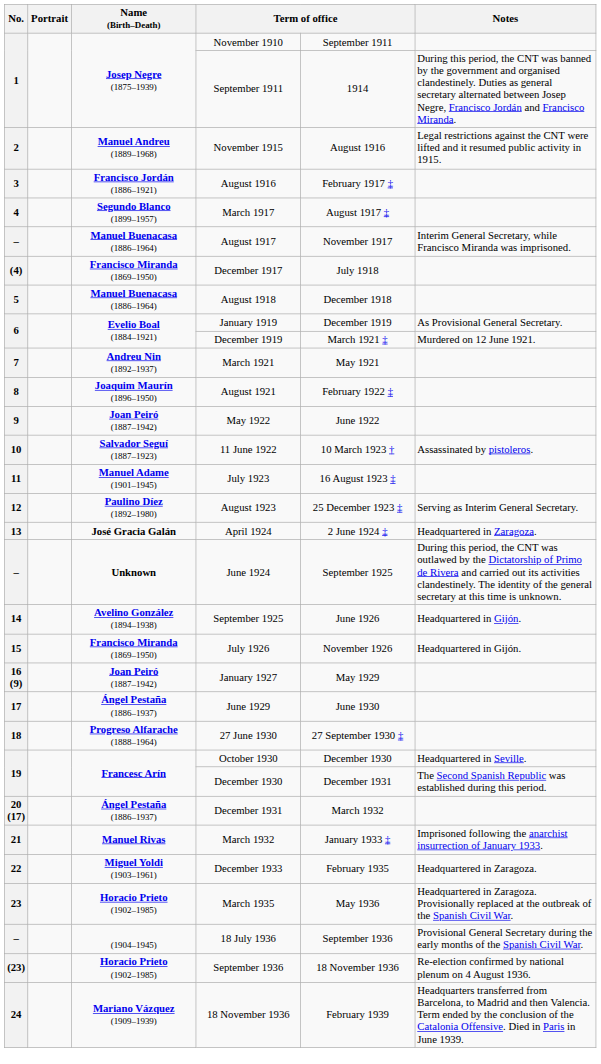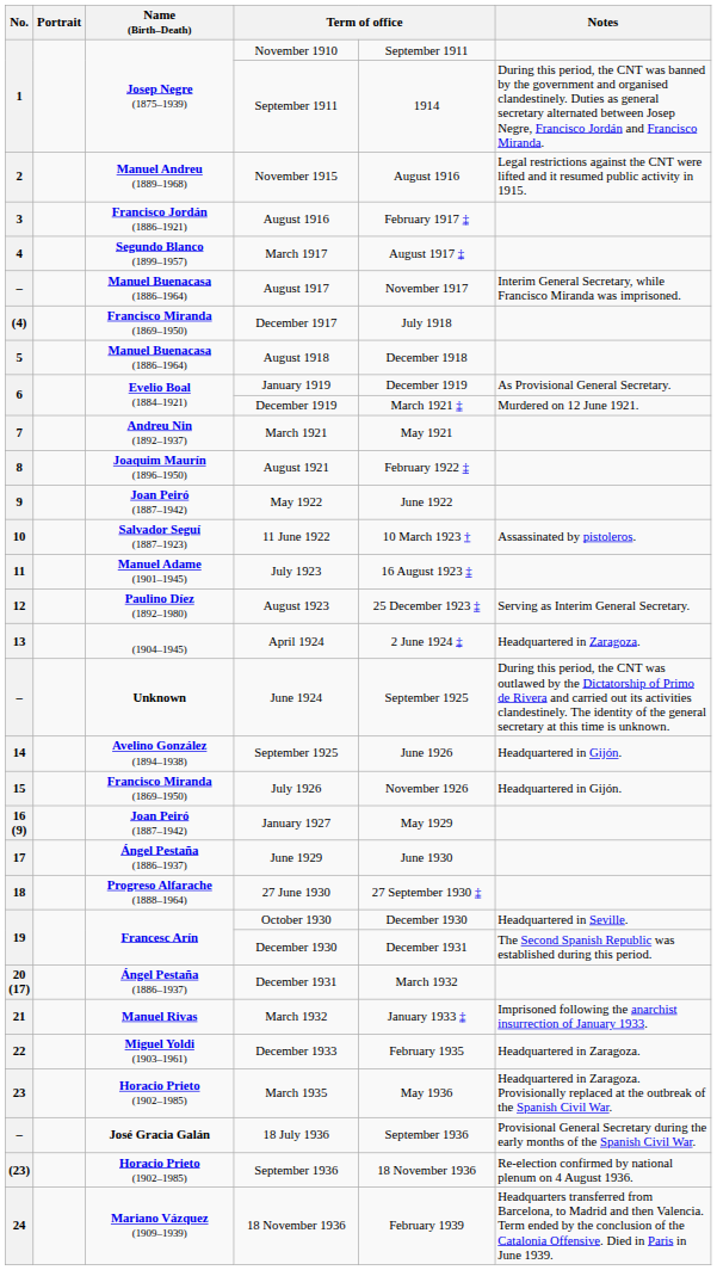April 1924 | Name (Birth–Death): José Gracia Galán -> (1904–1945)
18 July 1936 | Name (Birth–Death): (1904–1945) -> José Gracia Galán
